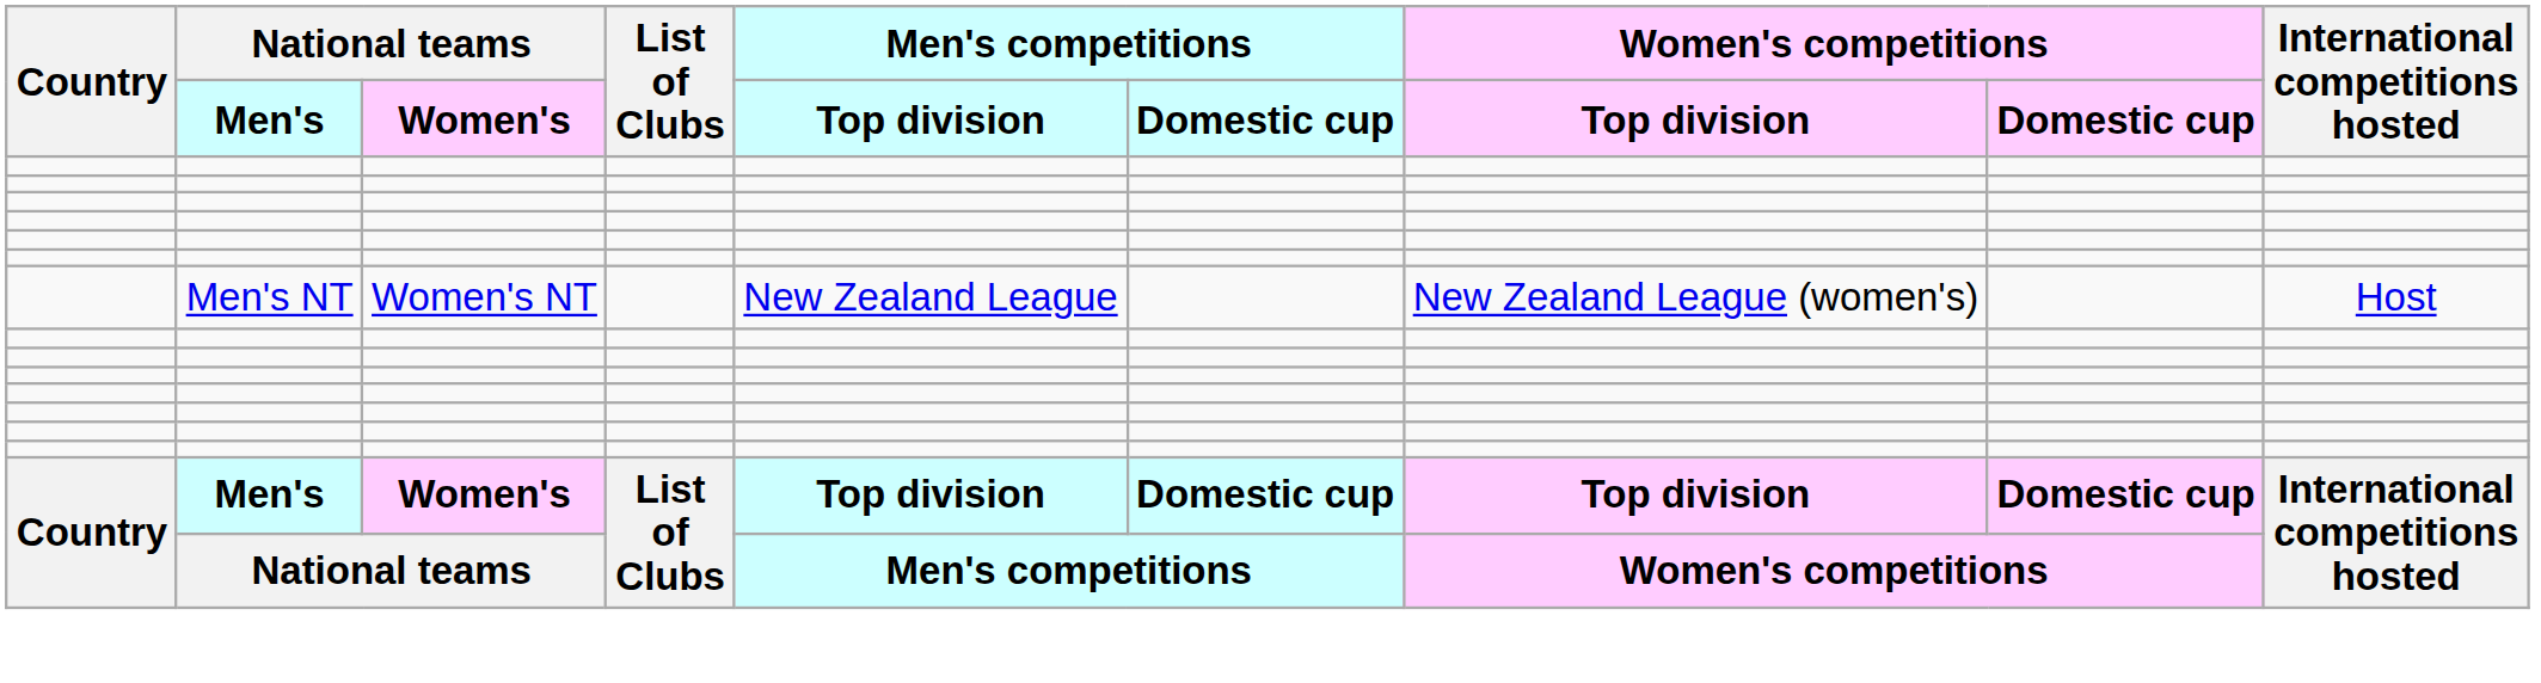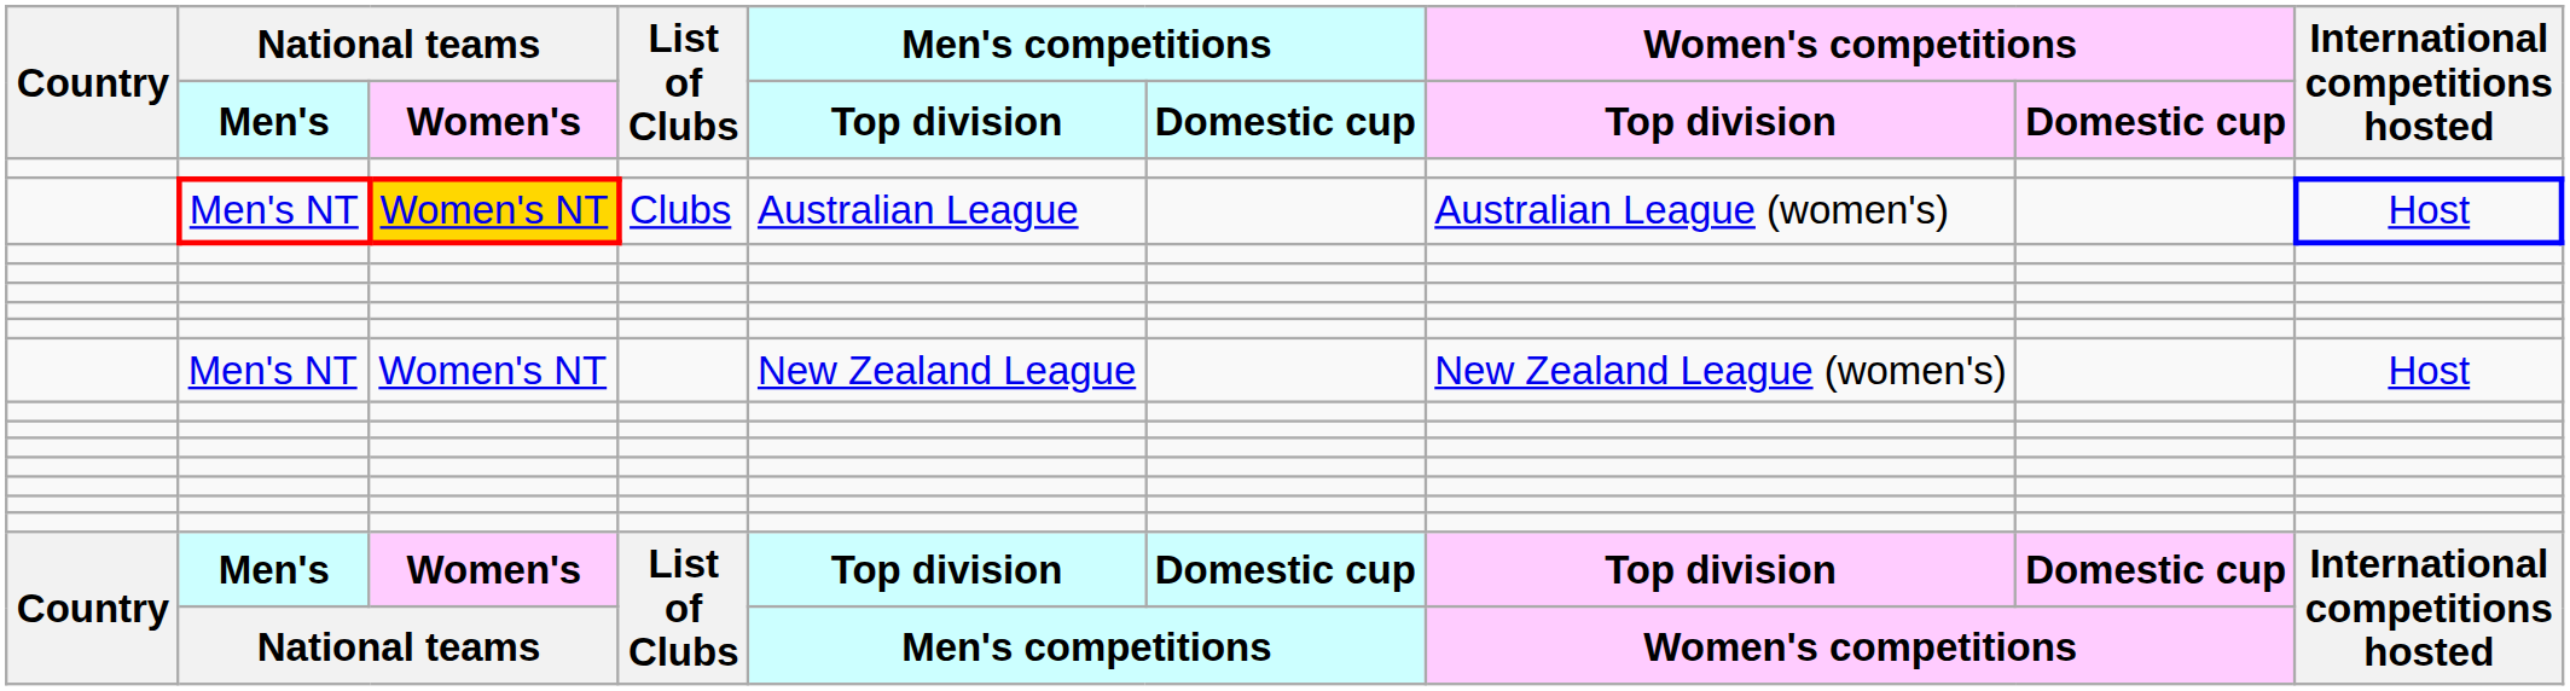+ row: Men's NT | Women's NT | Clubs | Australian League | Australian League (women's) | Host
